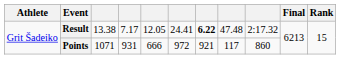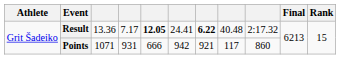Result | column 3: 13.38 -> 13.36
Result | column 5: normal -> bold
Result | column 8: 47.48 -> 40.48
Points | column 6: 972 -> 942
